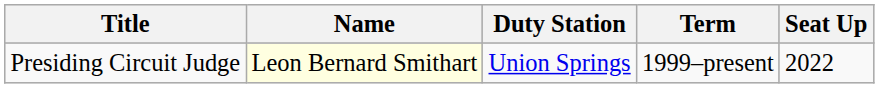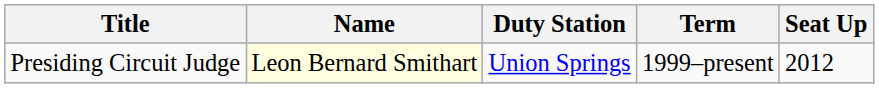Presiding Circuit Judge | Seat Up: 2022 -> 2012
